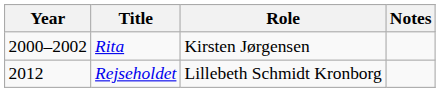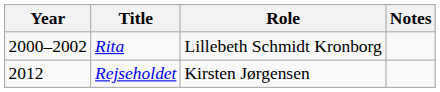Rita | Role: Kirsten Jørgensen -> Lillebeth Schmidt Kronborg
Rejseholdet | Role: Lillebeth Schmidt Kronborg -> Kirsten Jørgensen
